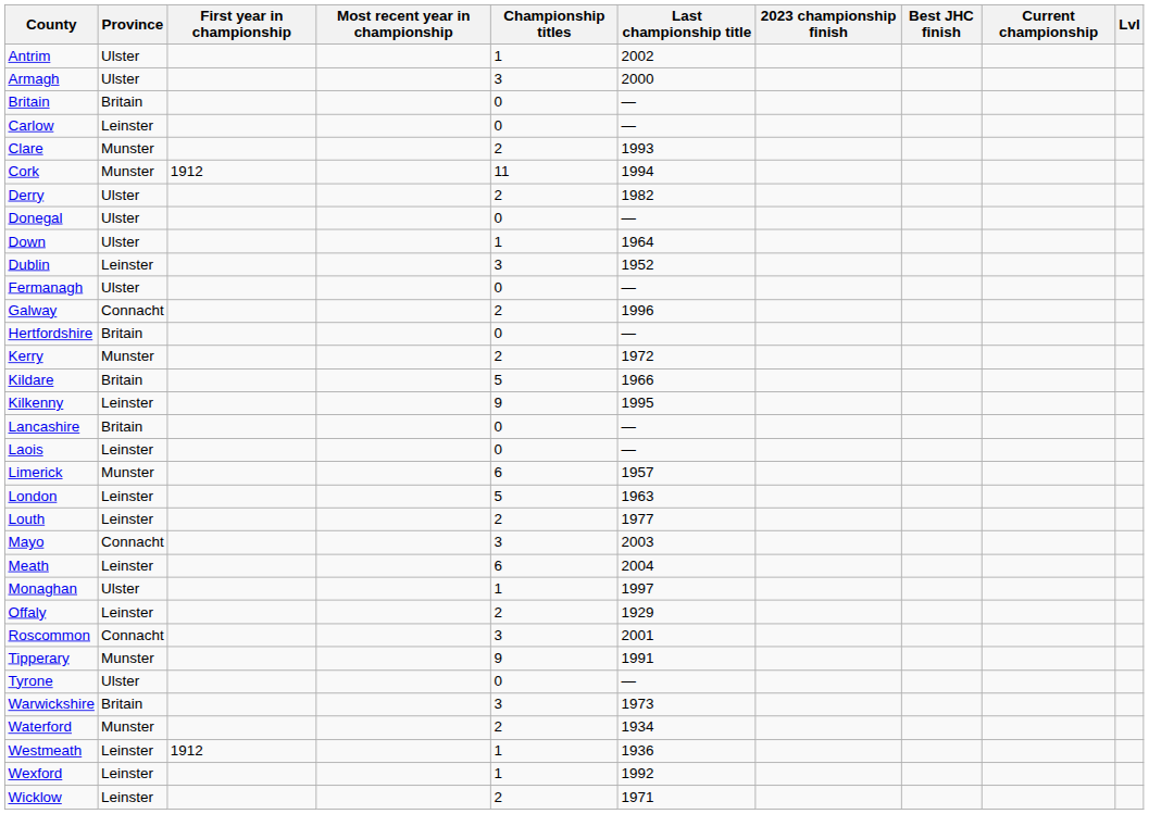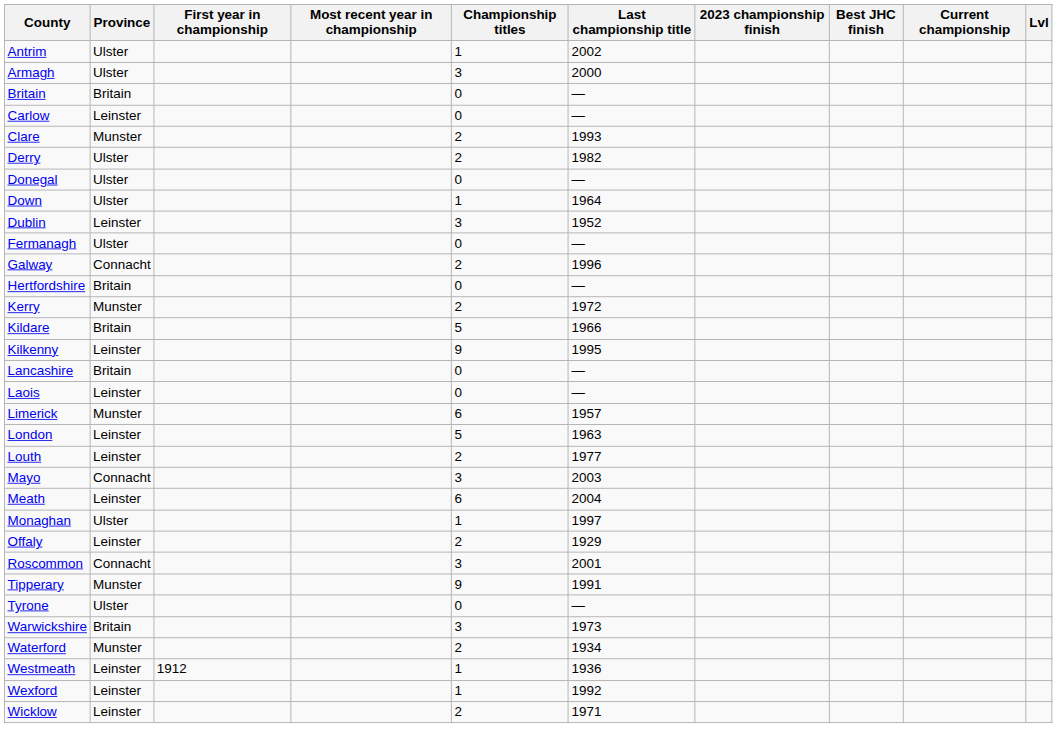- row: Cork | Munster | 1912 | 11 | 1994
